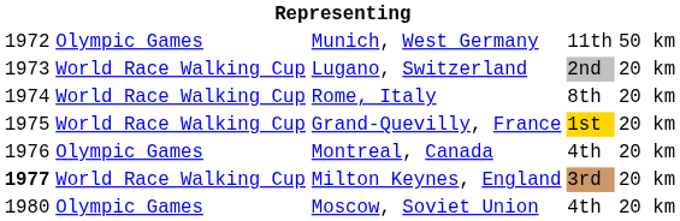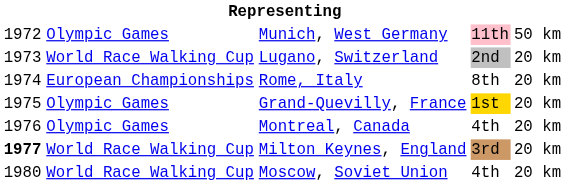Munich, West Germany | column 4: no background -> pink background
Rome, Italy | column 2: World Race Walking Cup -> European Championships
Grand-Quevilly, France | column 2: World Race Walking Cup -> Olympic Games
Moscow, Soviet Union | column 2: Olympic Games -> World Race Walking Cup
